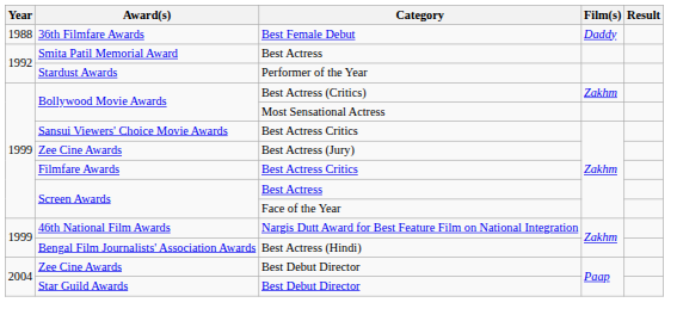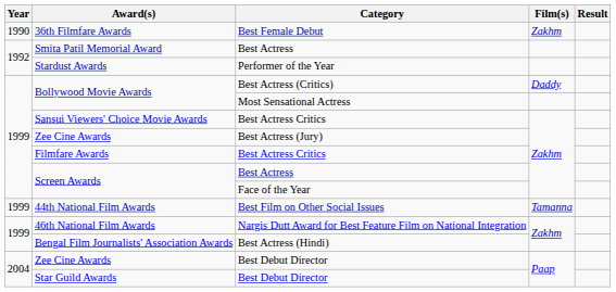36th Filmfare Awards | Year: 1988 -> 1990
36th Filmfare Awards | Film(s): Daddy -> Zakhm
Bollywood Movie Awards / Best Actress (Critics) | Film(s): Zakhm -> Daddy
+ row: 1999 | 44th National Film Awards | Best Film on Other Social Issues | Tamanna
